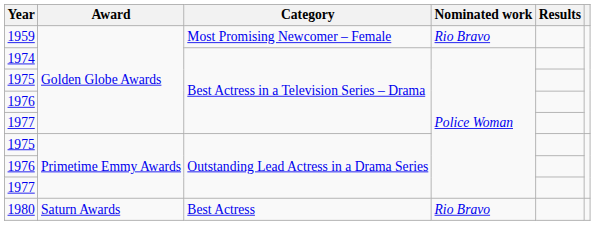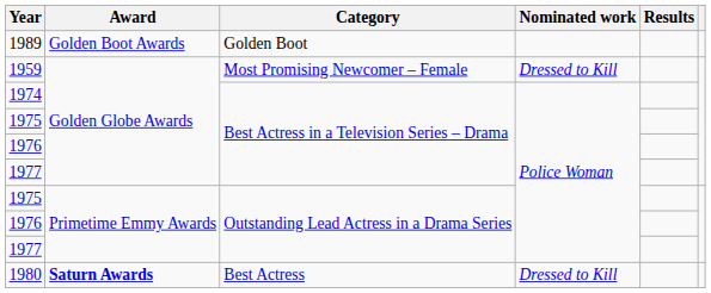+ row: 1989 | Golden Boot Awards | Golden Boot
1959 | Nominated work: Rio Bravo -> Dressed to Kill
1980 | Award: normal -> bold
1980 | Nominated work: Rio Bravo -> Dressed to Kill
